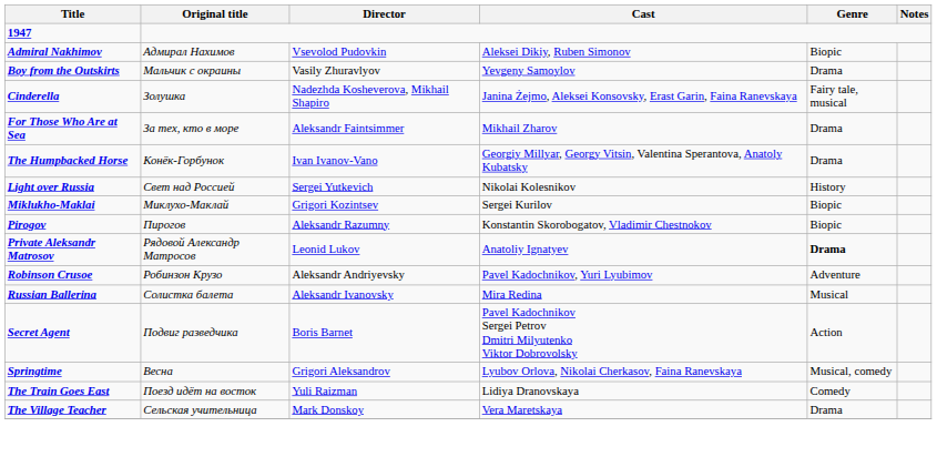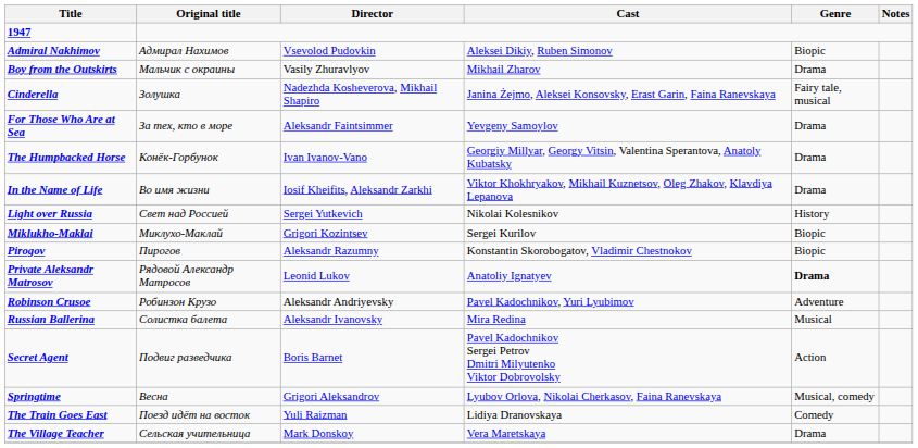Boy from the Outskirts | Cast: Yevgeny Samoylov -> Mikhail Zharov
For Those Who Are at Sea | Cast: Mikhail Zharov -> Yevgeny Samoylov
+ row: In the Name of Life | Во имя жизни | Iosif Kheifits, Aleksandr Zarkhi | Viktor Khokhryakov, Mikhail Kuznetsov, Oleg Zhakov, Klavdiya Lepanova | Drama
